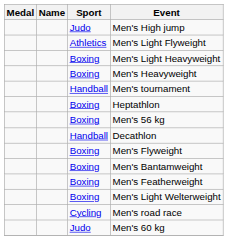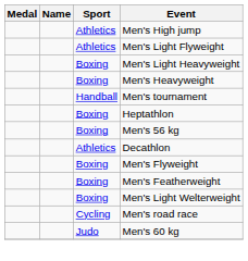Men's High jump | Sport: Judo -> Athletics
Decathlon | Sport: Handball -> Athletics
- row: Boxing | Men's Bantamweight
